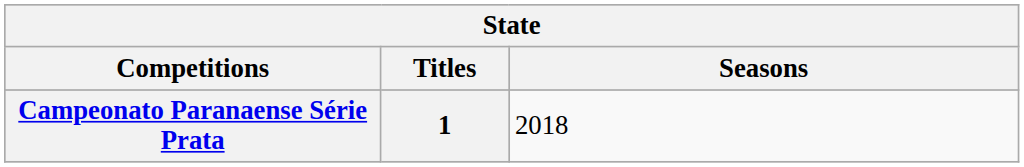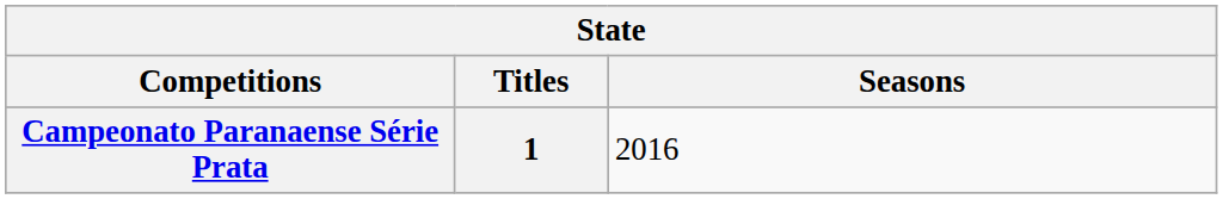Campeonato Paranaense Série Prata | Seasons: 2018 -> 2016
